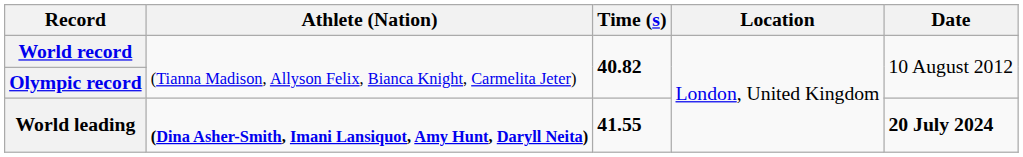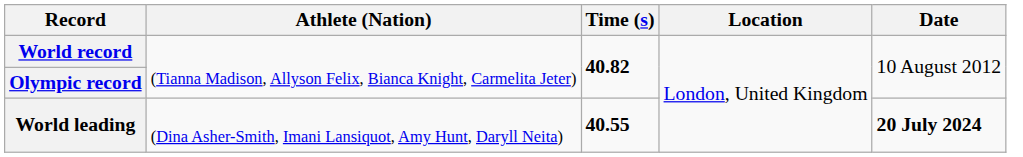World leading | Athlete (Nation): bold -> normal
World leading | Time (s): 41.55 -> 40.55
